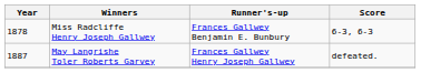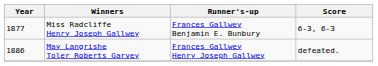Miss Radcliffe Henry Joseph Gallwey | Year: 1878 -> 1877
May Langrishe Toler Roberts Garvey | Year: 1887 -> 1886
